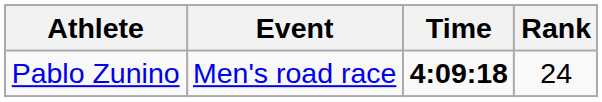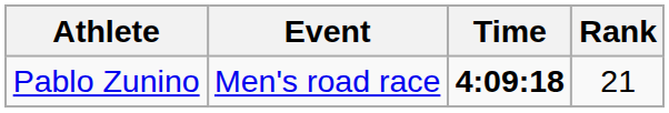Pablo Zunino | Rank: 24 -> 21
